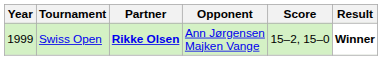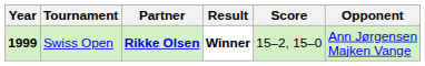columns swapped: Opponent <-> Result
Swiss Open | Year: normal -> bold
